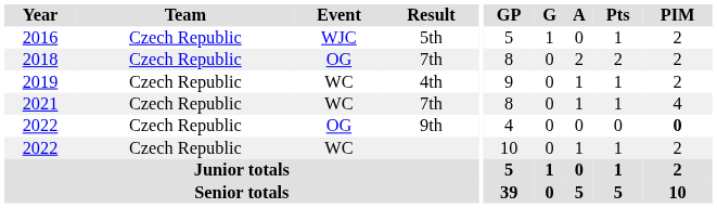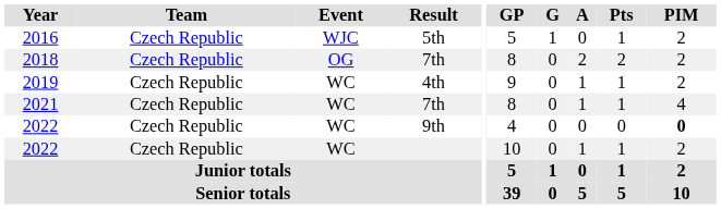2022 / 9th | Event: OG -> WC
